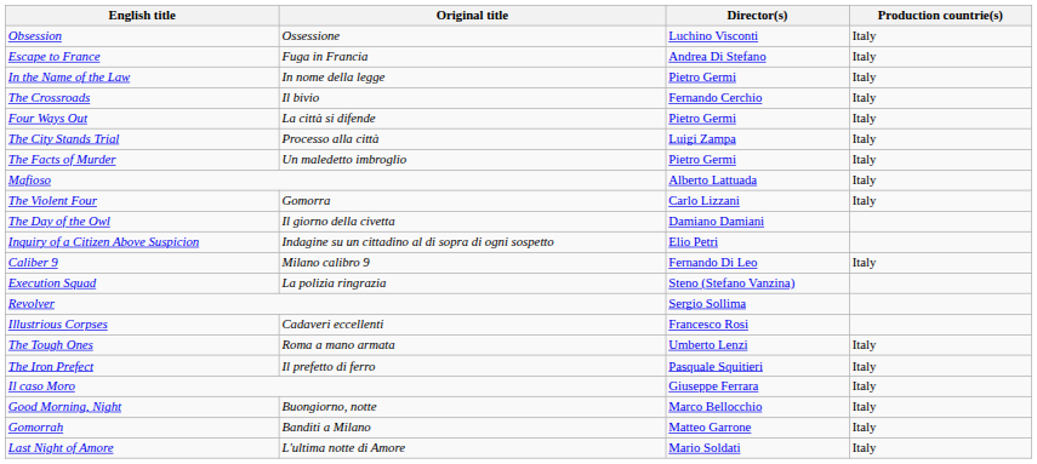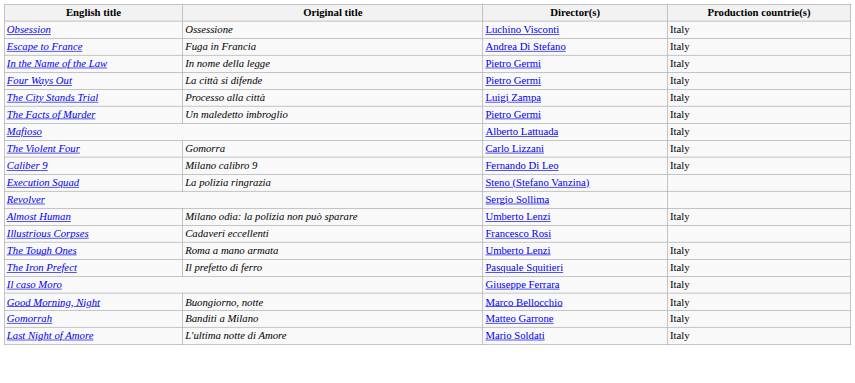- row: The Crossroads | Il bivio | Fernando Cerchio | Italy
- row: The Day of the Owl | Il giorno della civetta | Damiano Damiani
- row: Inquiry of a Citizen Above Suspicion | Indagine su un cittadino al di sopra di ogni sospetto | Elio Petri
+ row: Almost Human | Milano odia: la polizia non può sparare | Umberto Lenzi | Italy
